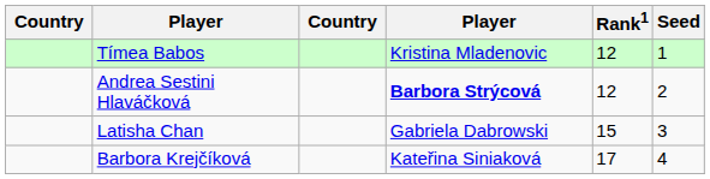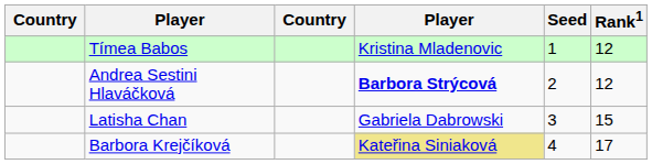columns swapped: Rank1 <-> Seed
Barbora Krejčíková | column 4: no background -> khaki background
